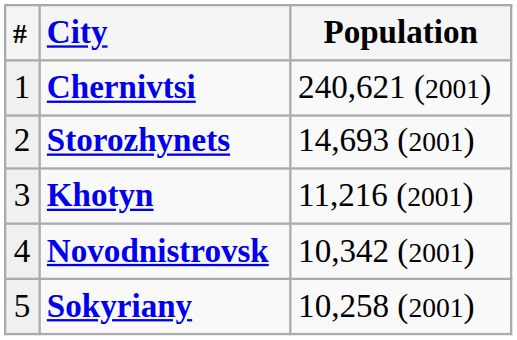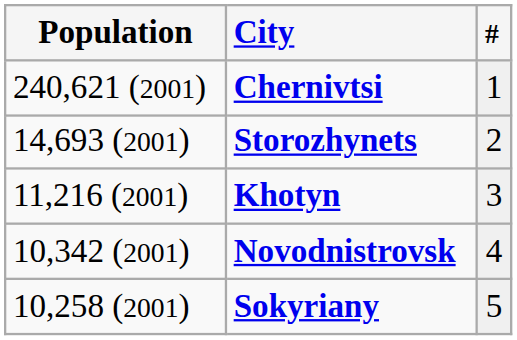columns swapped: # <-> Population
